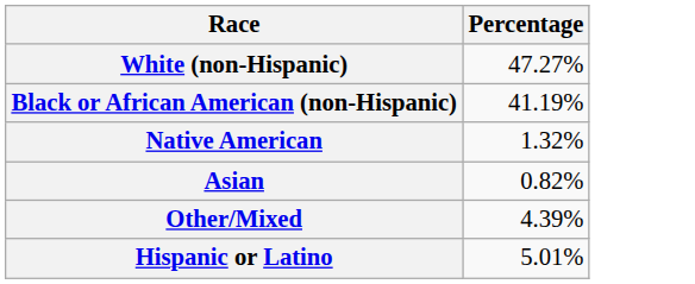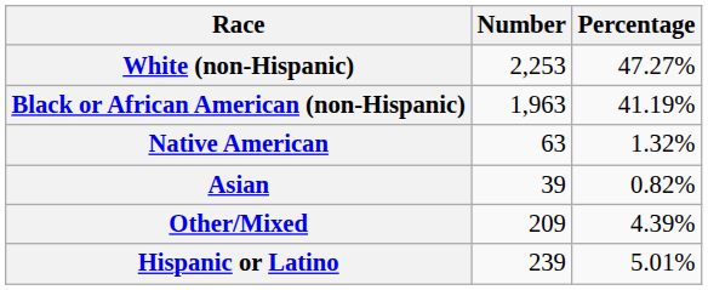+ column: Number | 2,253 | 1,963 | 63 | 39 | 209 | 239
